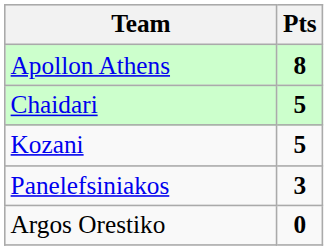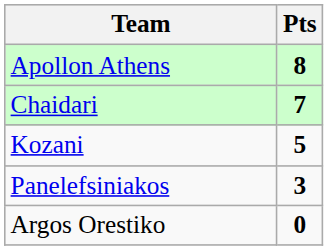Chaidari | Pts: 5 -> 7
